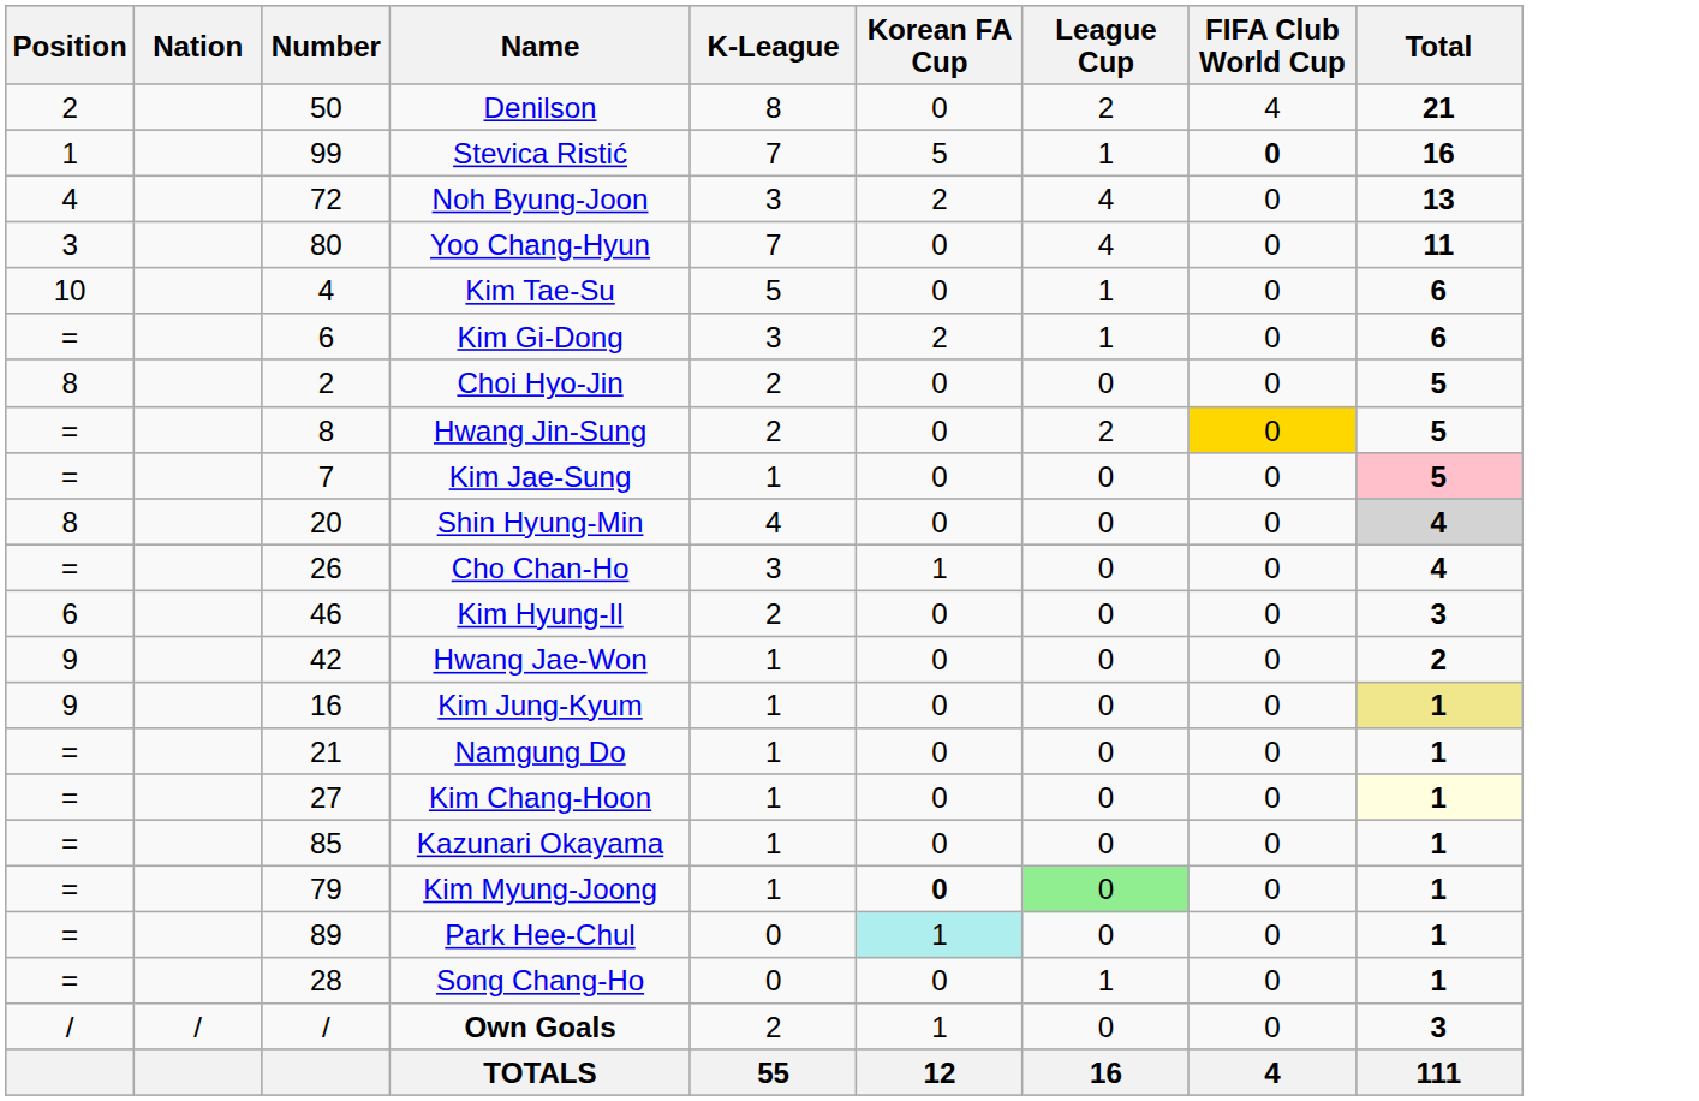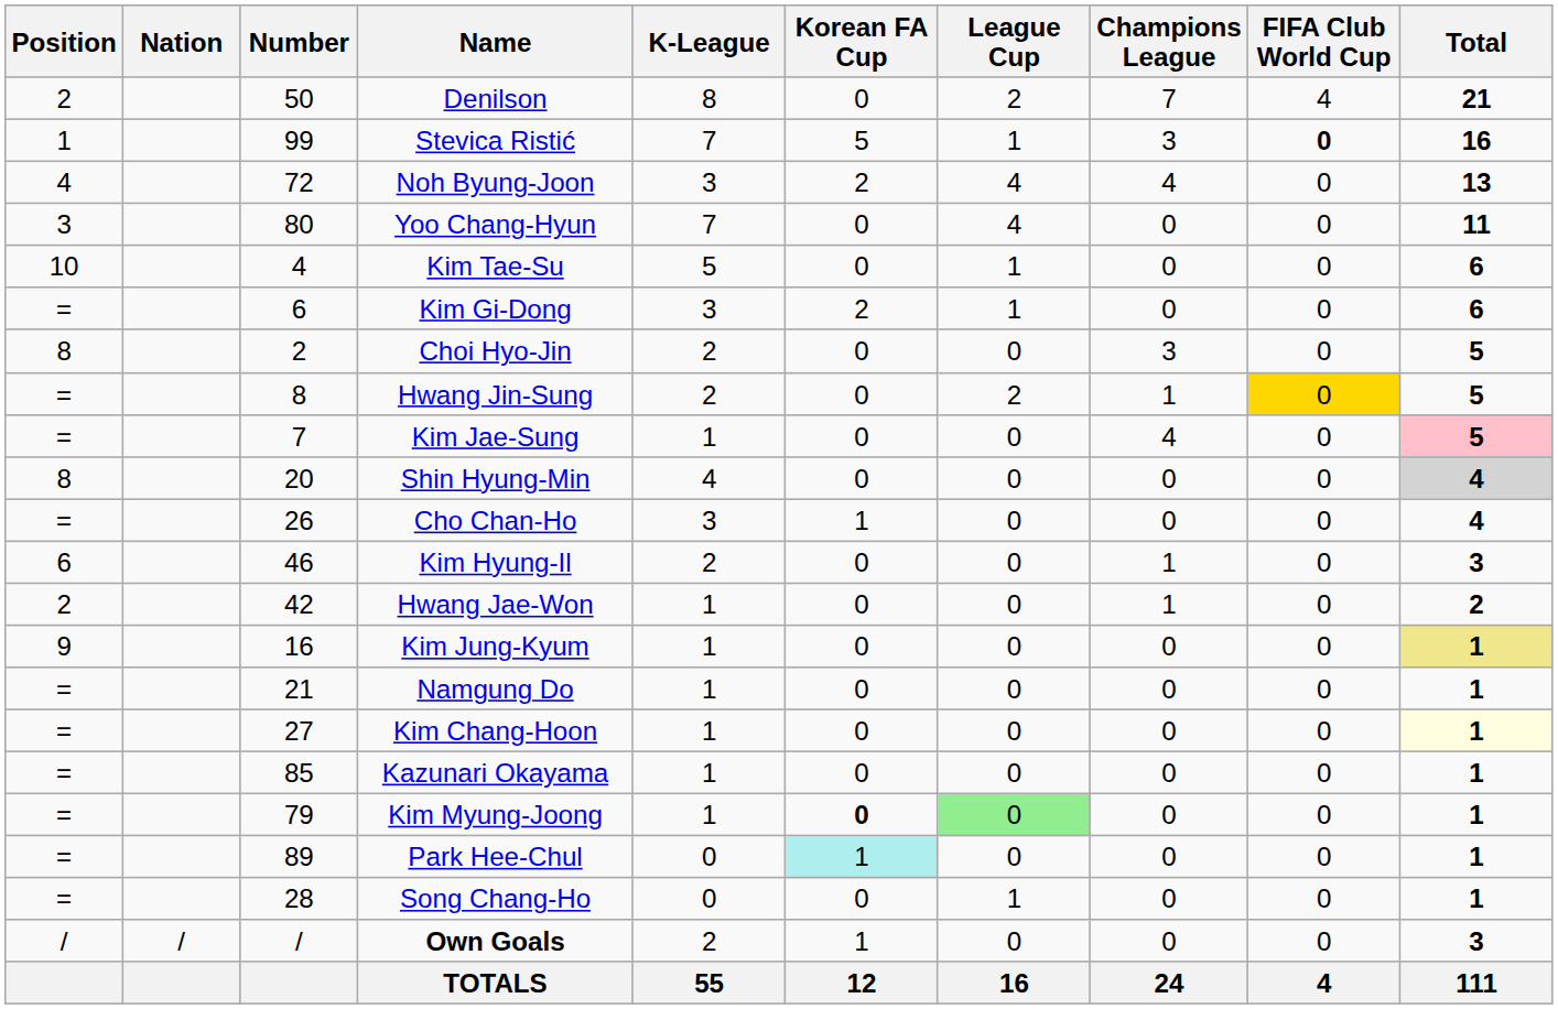+ column: Champions League | 7 | 3 | 4 | 0 | 0 | 0 | 3 | 1 | 4 | 0 | 0 | 1 | 1 | 0 | 0 | 0 | 0 | 0 | 0 | 0 | 0 | 24
Hwang Jae-Won | Position: 9 -> 2
